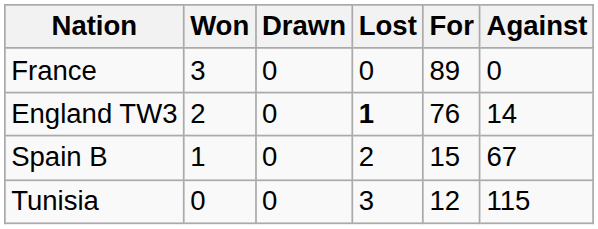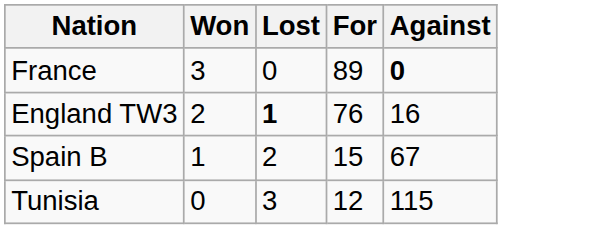- column: Drawn | 0 | 0 | 0 | 0
France | Against: normal -> bold
England TW3 | Against: 14 -> 16
